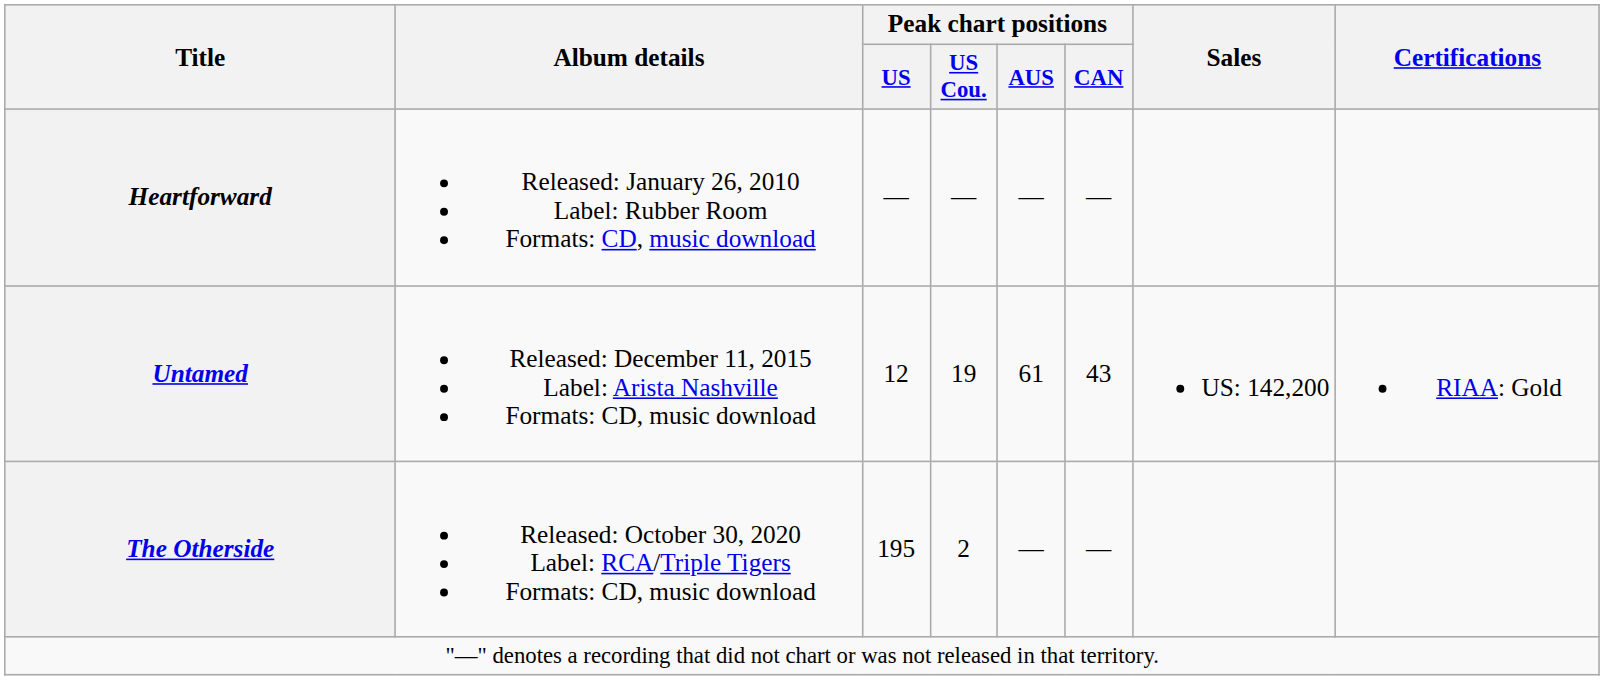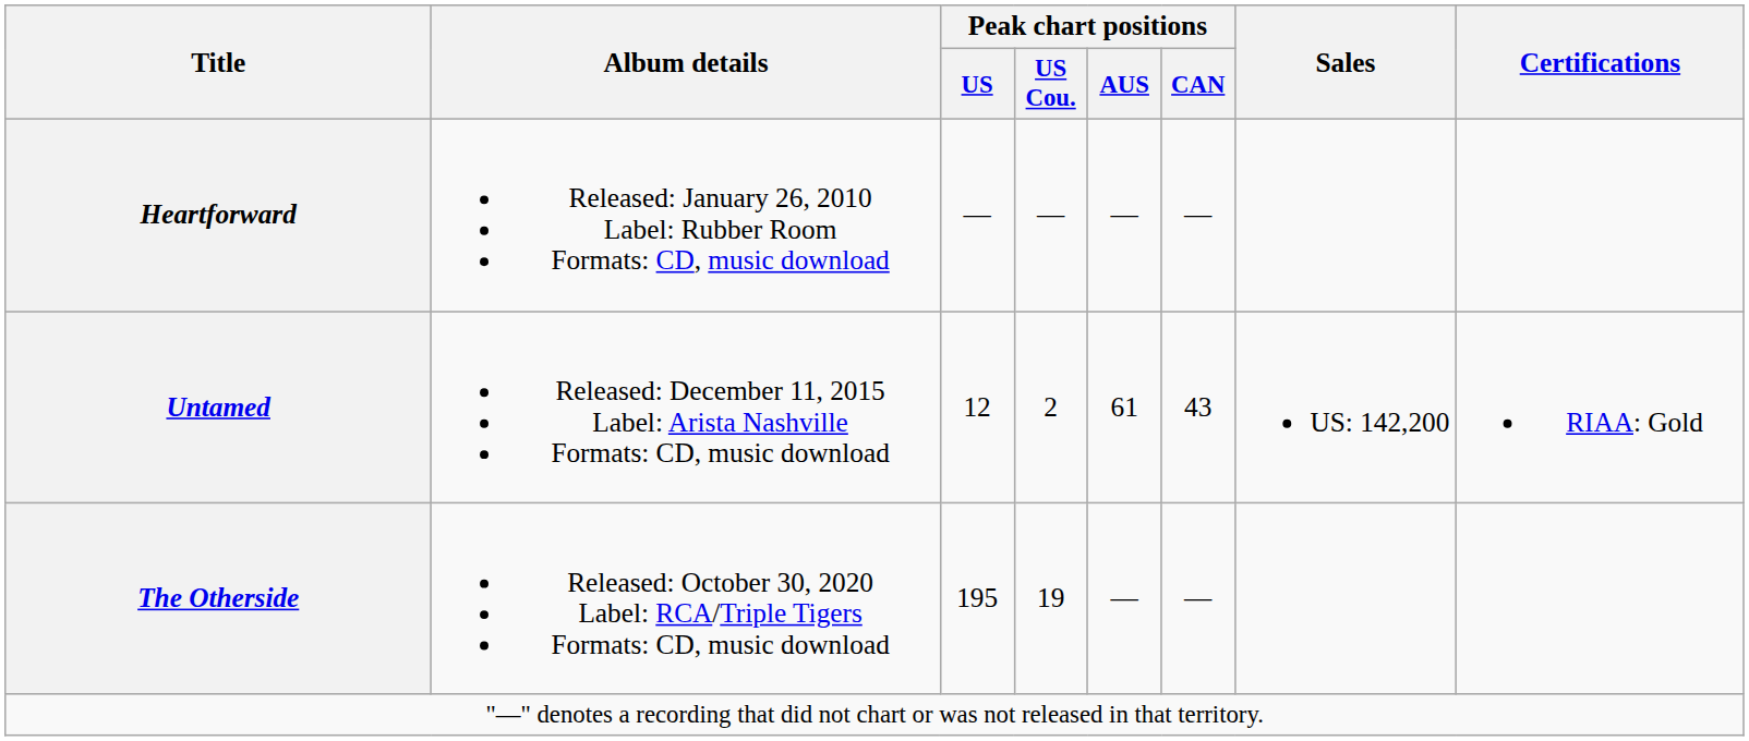Untamed | Peak chart positions / US Cou.: 19 -> 2
The Otherside | Peak chart positions / US Cou.: 2 -> 19
